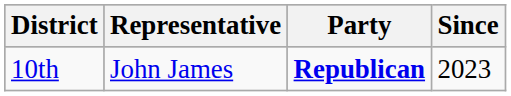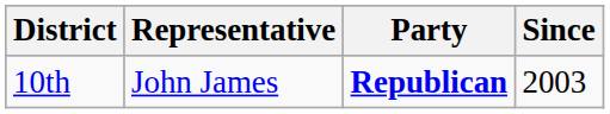10th | Since: 2023 -> 2003
